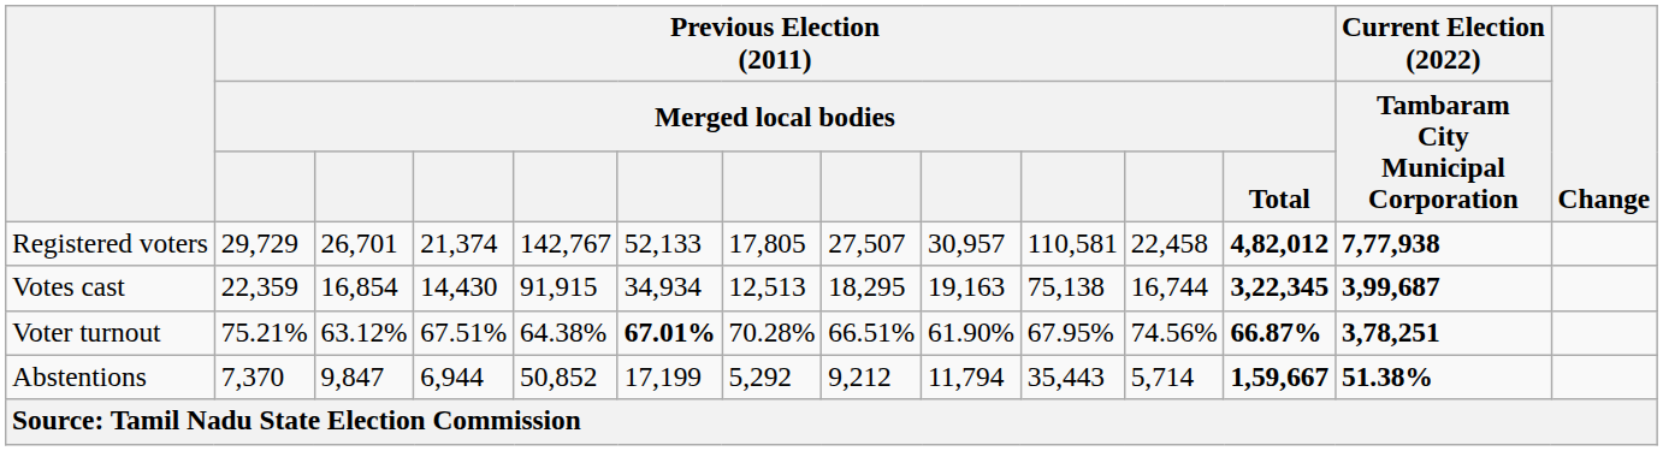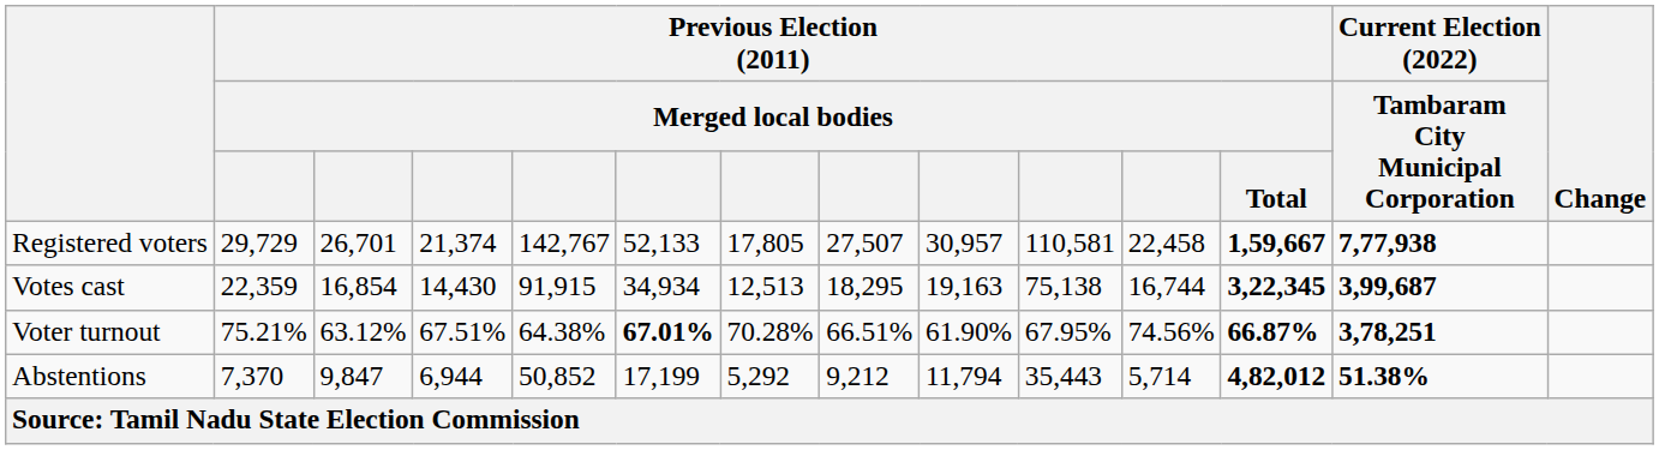Registered voters | Previous Election (2011) / Merged local bodies / Total: 4,82,012 -> 1,59,667
Abstentions | Previous Election (2011) / Merged local bodies / Total: 1,59,667 -> 4,82,012
